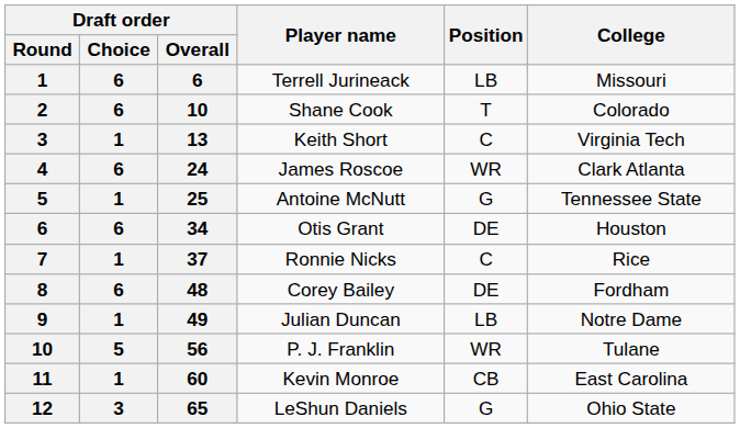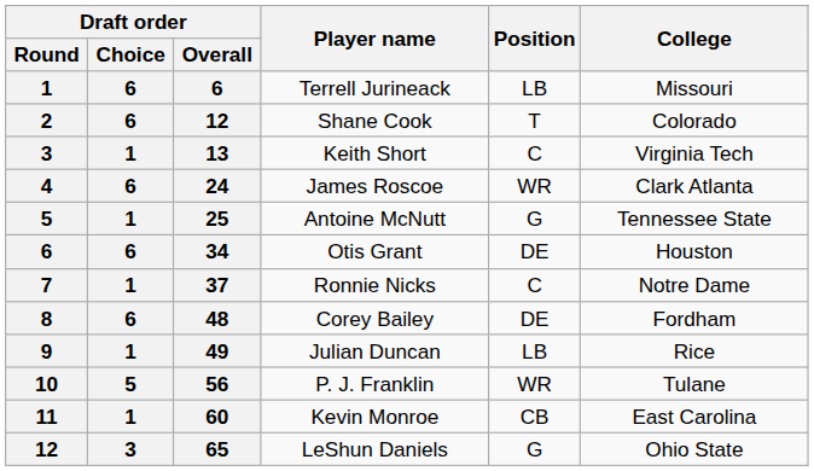Shane Cook | Draft order / Overall: 10 -> 12
Ronnie Nicks | College: Rice -> Notre Dame
Julian Duncan | College: Notre Dame -> Rice
